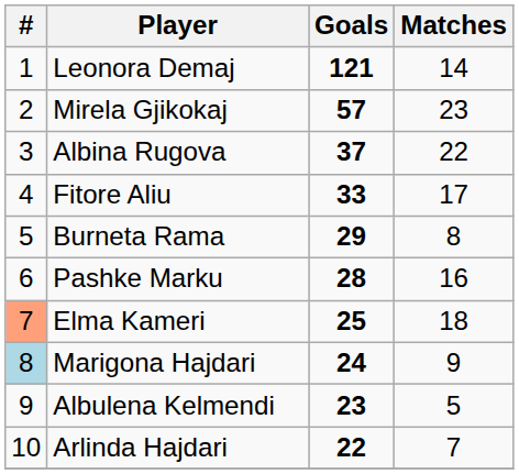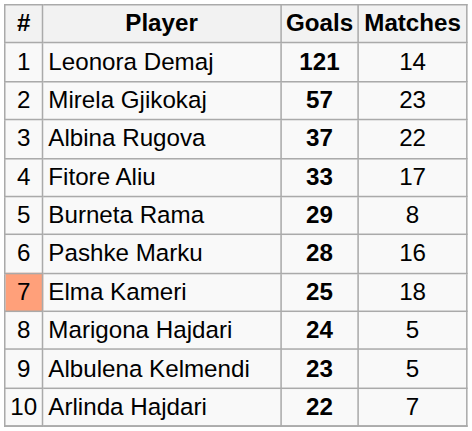Marigona Hajdari | #: lightblue background -> no background
Marigona Hajdari | Matches: 9 -> 5
